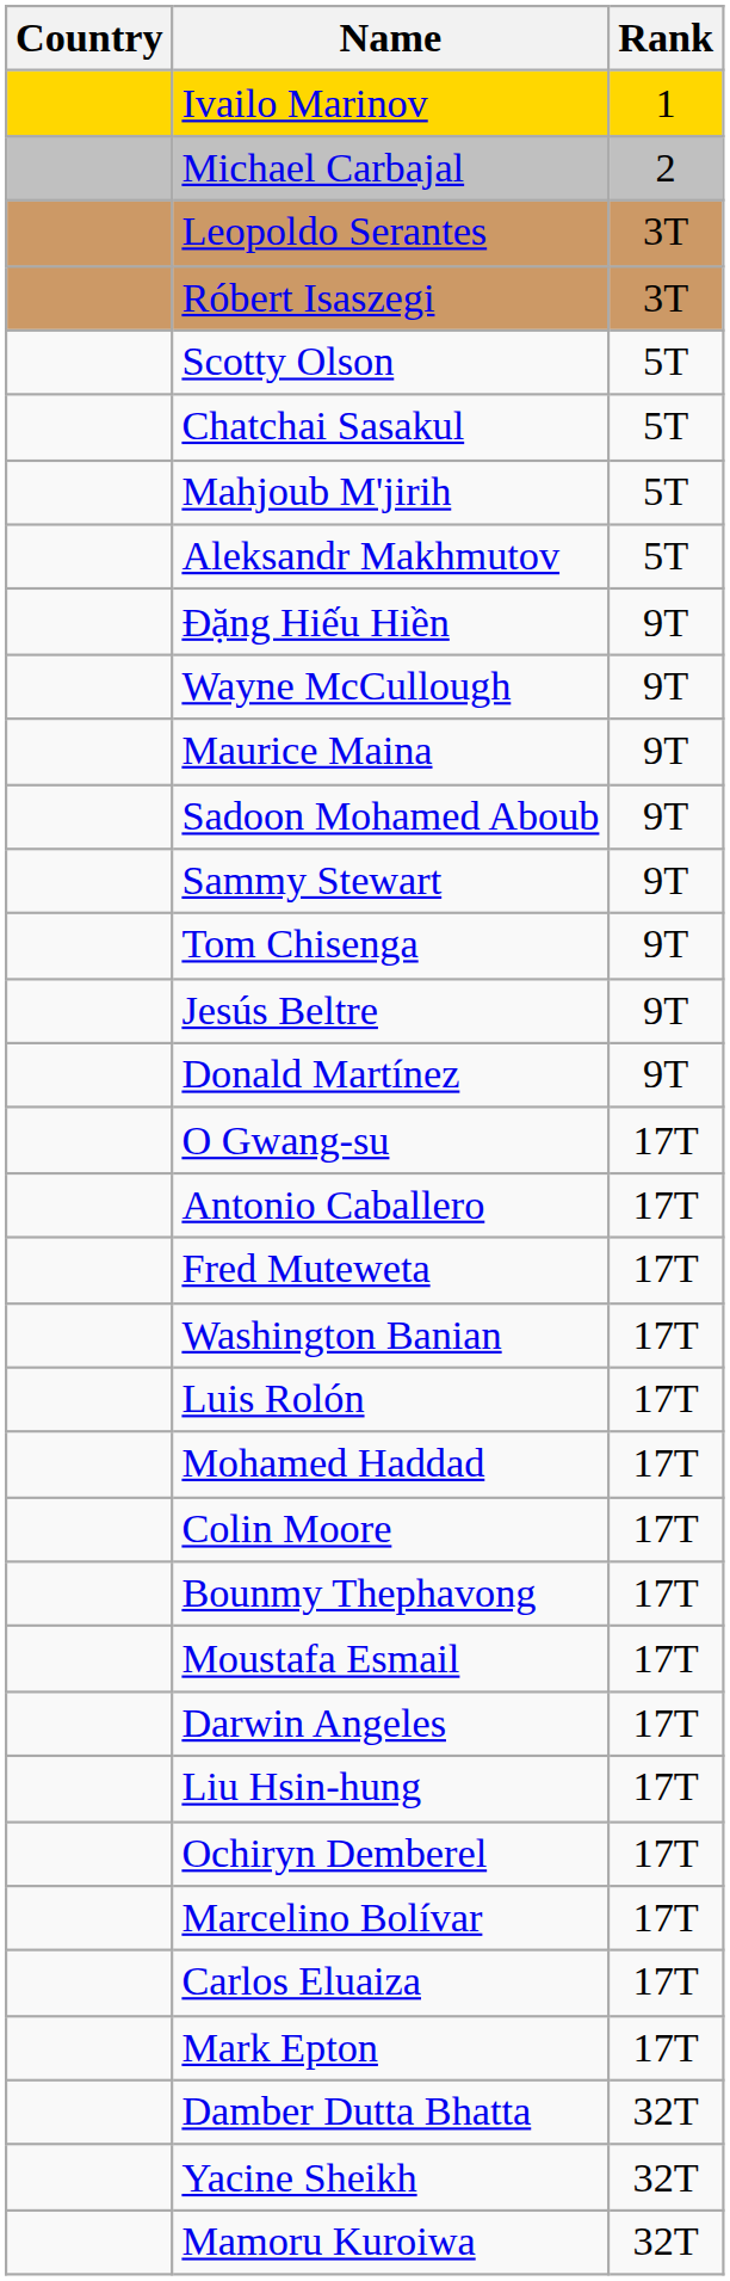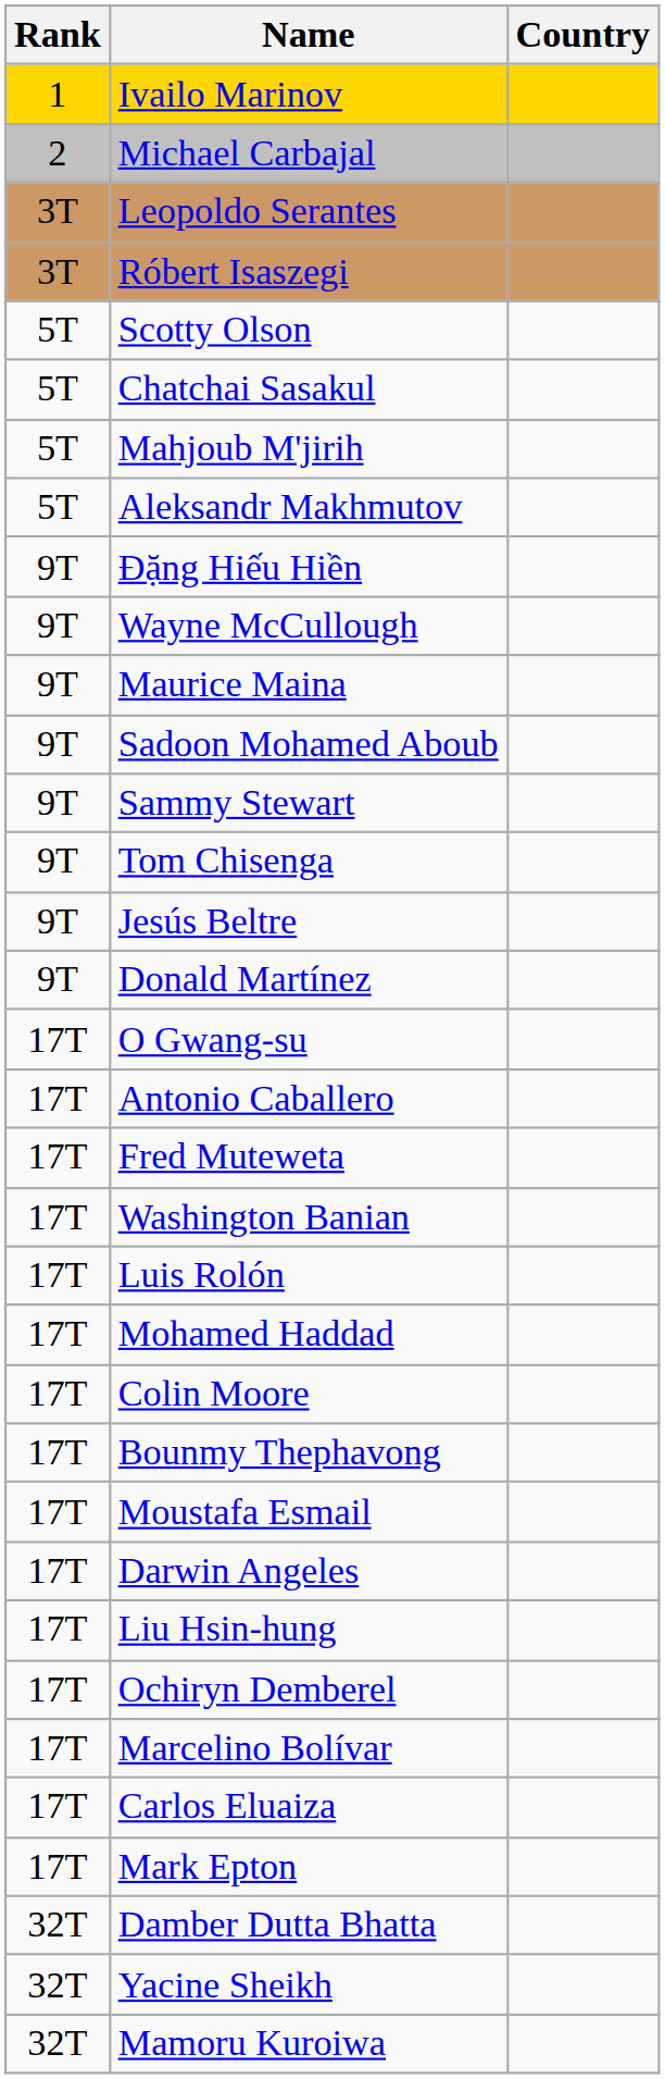columns swapped: Rank <-> Country
